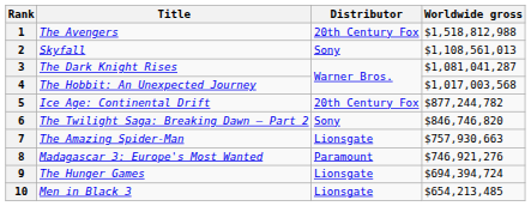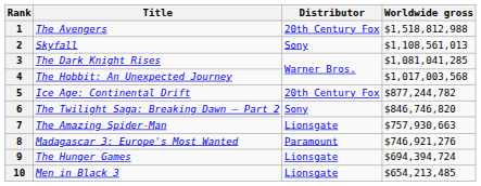3 | Worldwide gross: $1,081,041,287 -> $1,081,041,285
